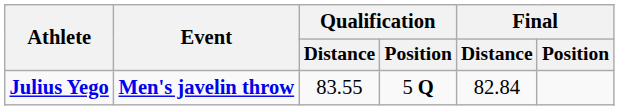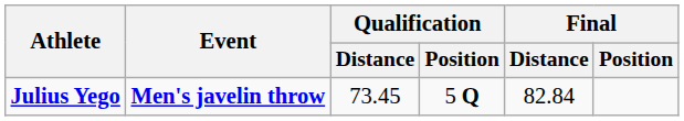Julius Yego | Qualification / Distance: 83.55 -> 73.45
